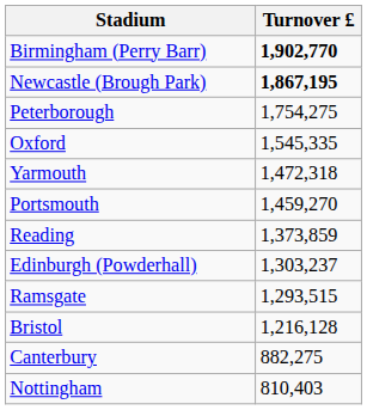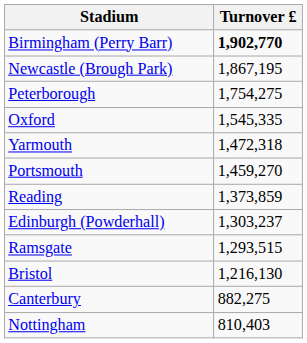Newcastle (Brough Park) | Turnover £: bold -> normal
Bristol | Turnover £: 1,216,128 -> 1,216,130
